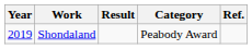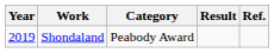columns swapped: Category <-> Result
